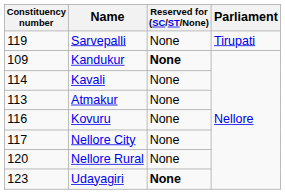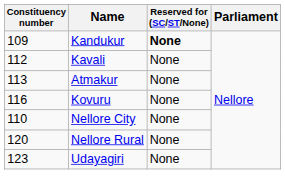- row: 119 | Sarvepalli | None | Tirupati
Kavali | Constituency number: 114 -> 112
Nellore City | Constituency number: 117 -> 110
Udayagiri | Reserved for (SC/ST/None): bold -> normal
